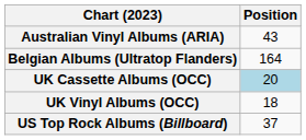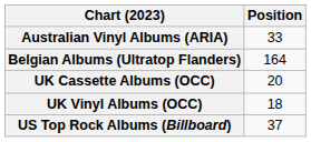Australian Vinyl Albums (ARIA) | Position: 43 -> 33
UK Cassette Albums (OCC) | Position: lightblue background -> no background
